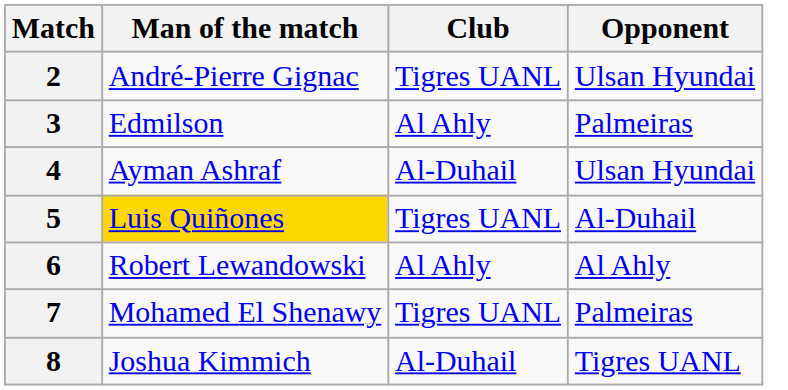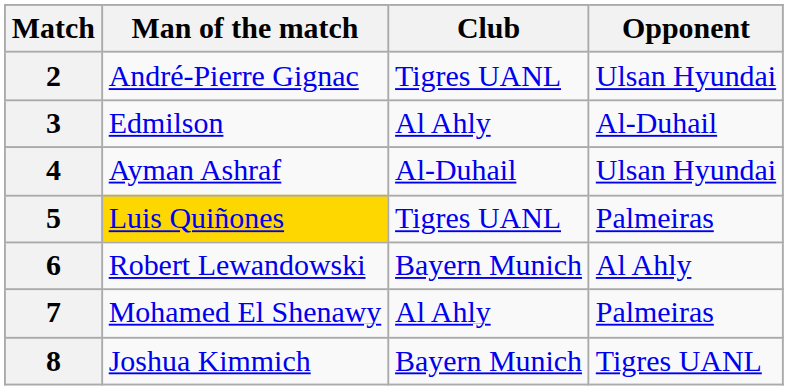3 | Opponent: Palmeiras -> Al-Duhail
5 | Opponent: Al-Duhail -> Palmeiras
6 | Club: Al Ahly -> Bayern Munich
7 | Club: Tigres UANL -> Al Ahly
8 | Club: Al-Duhail -> Bayern Munich
